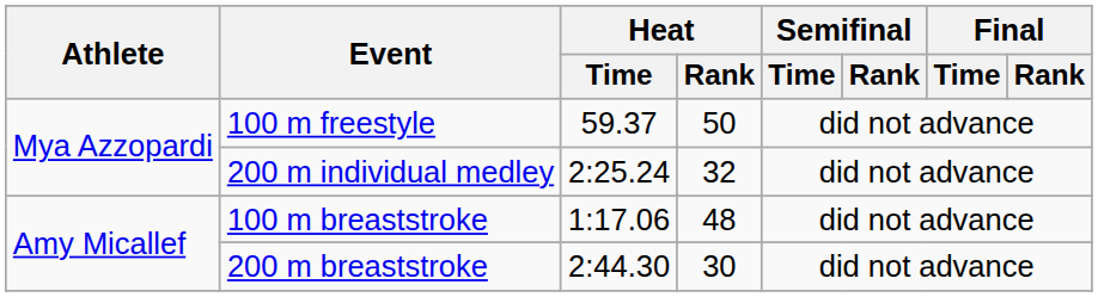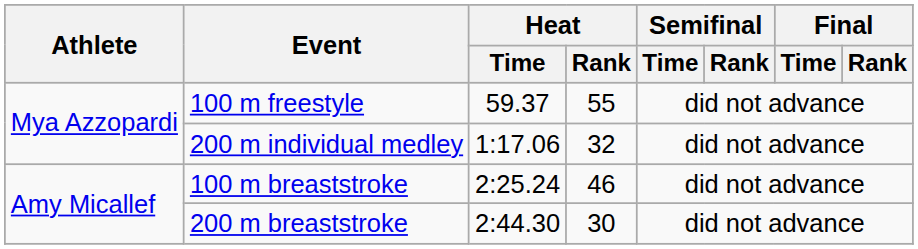100 m freestyle | Heat / Rank: 50 -> 55
200 m individual medley | Heat / Time: 2:25.24 -> 1:17.06
100 m breaststroke | Heat / Time: 1:17.06 -> 2:25.24
100 m breaststroke | Heat / Rank: 48 -> 46
